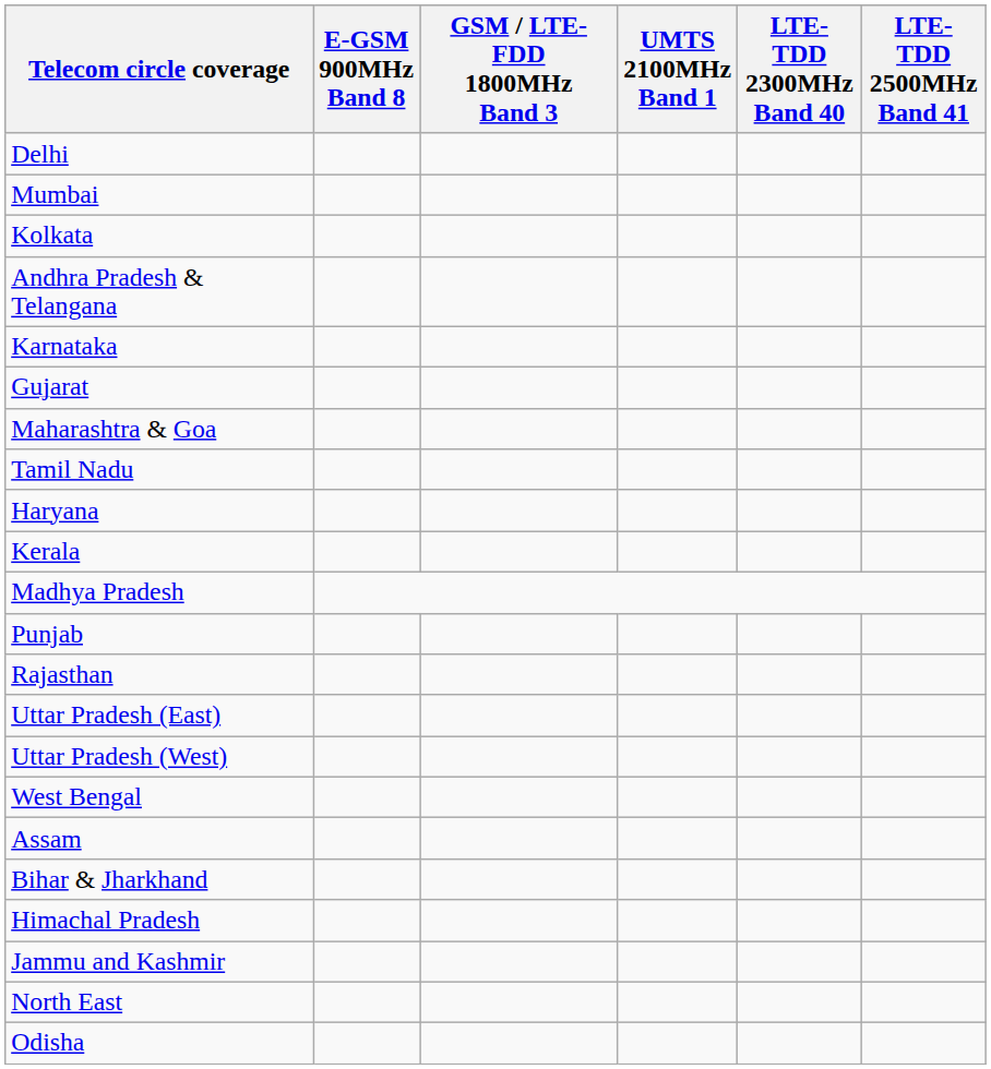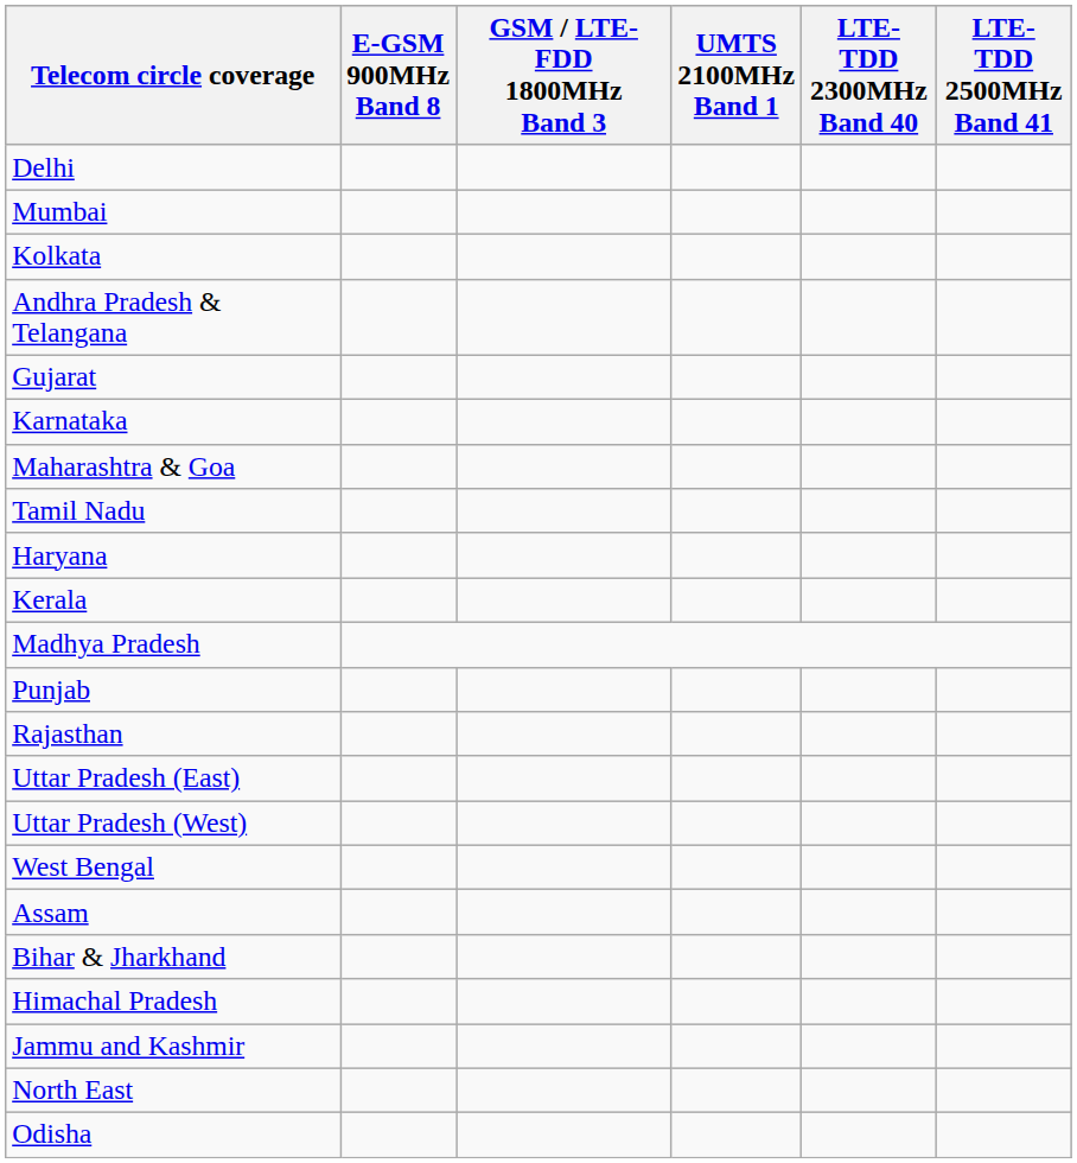rows swapped: Gujarat <-> Karnataka
